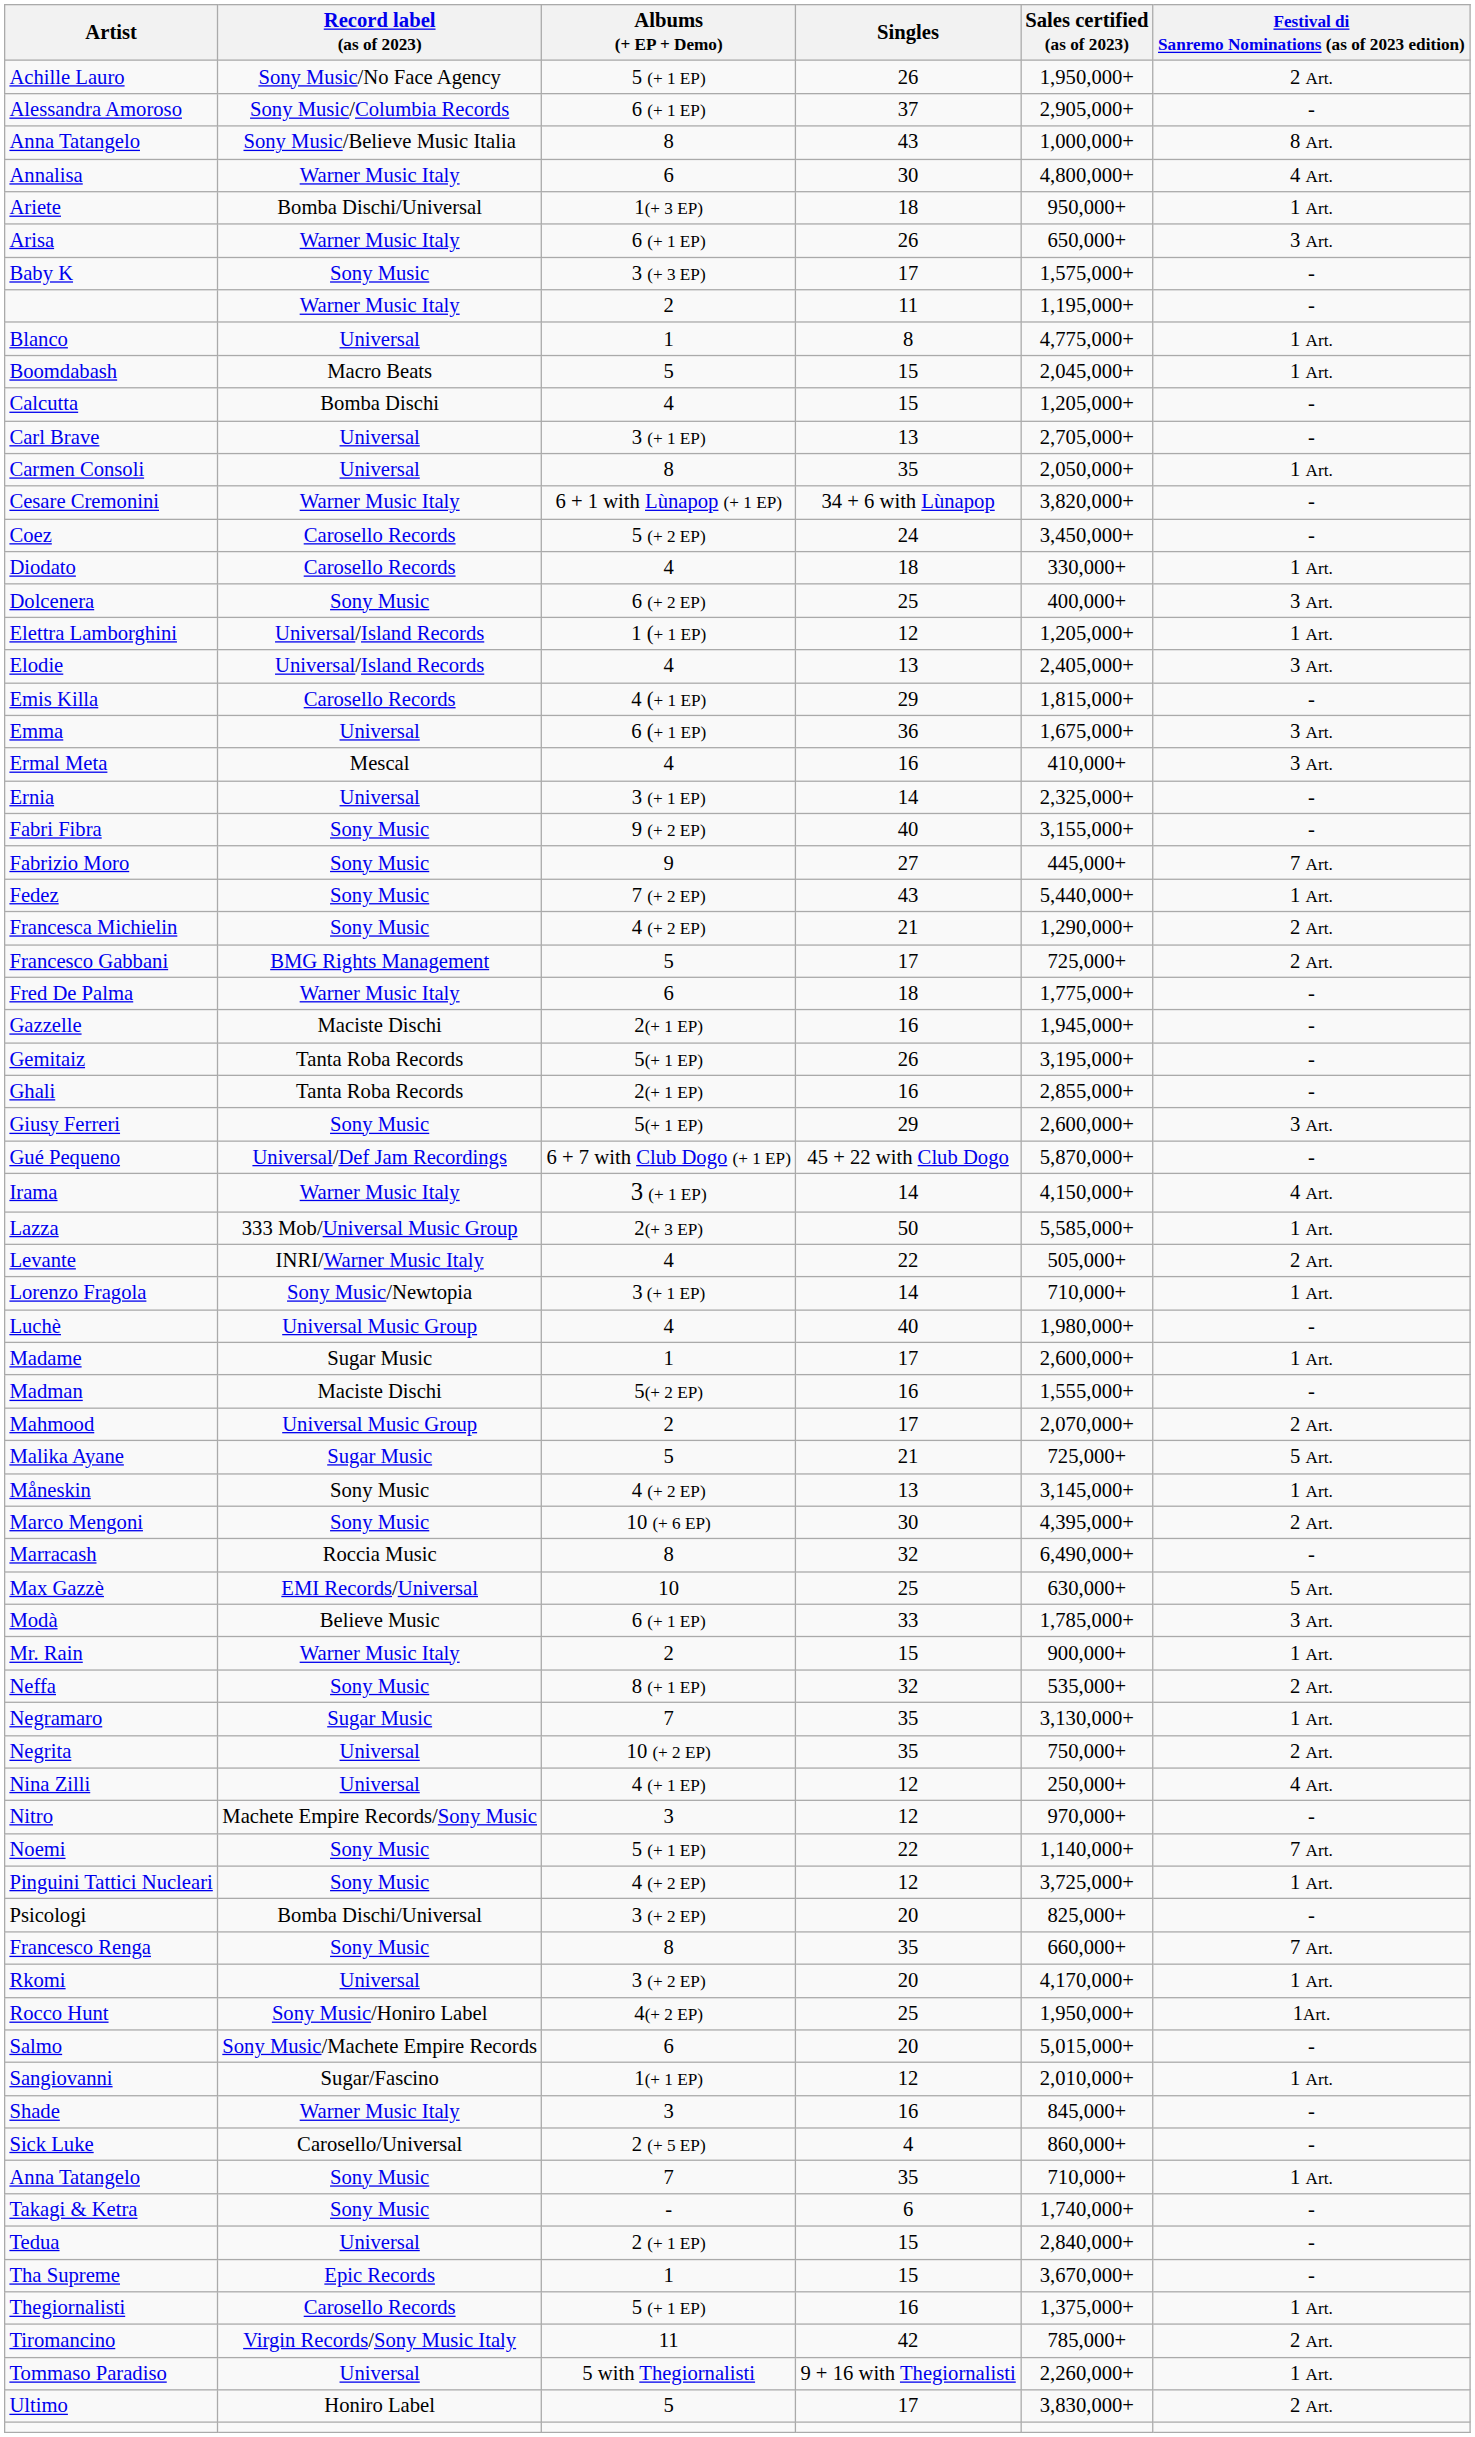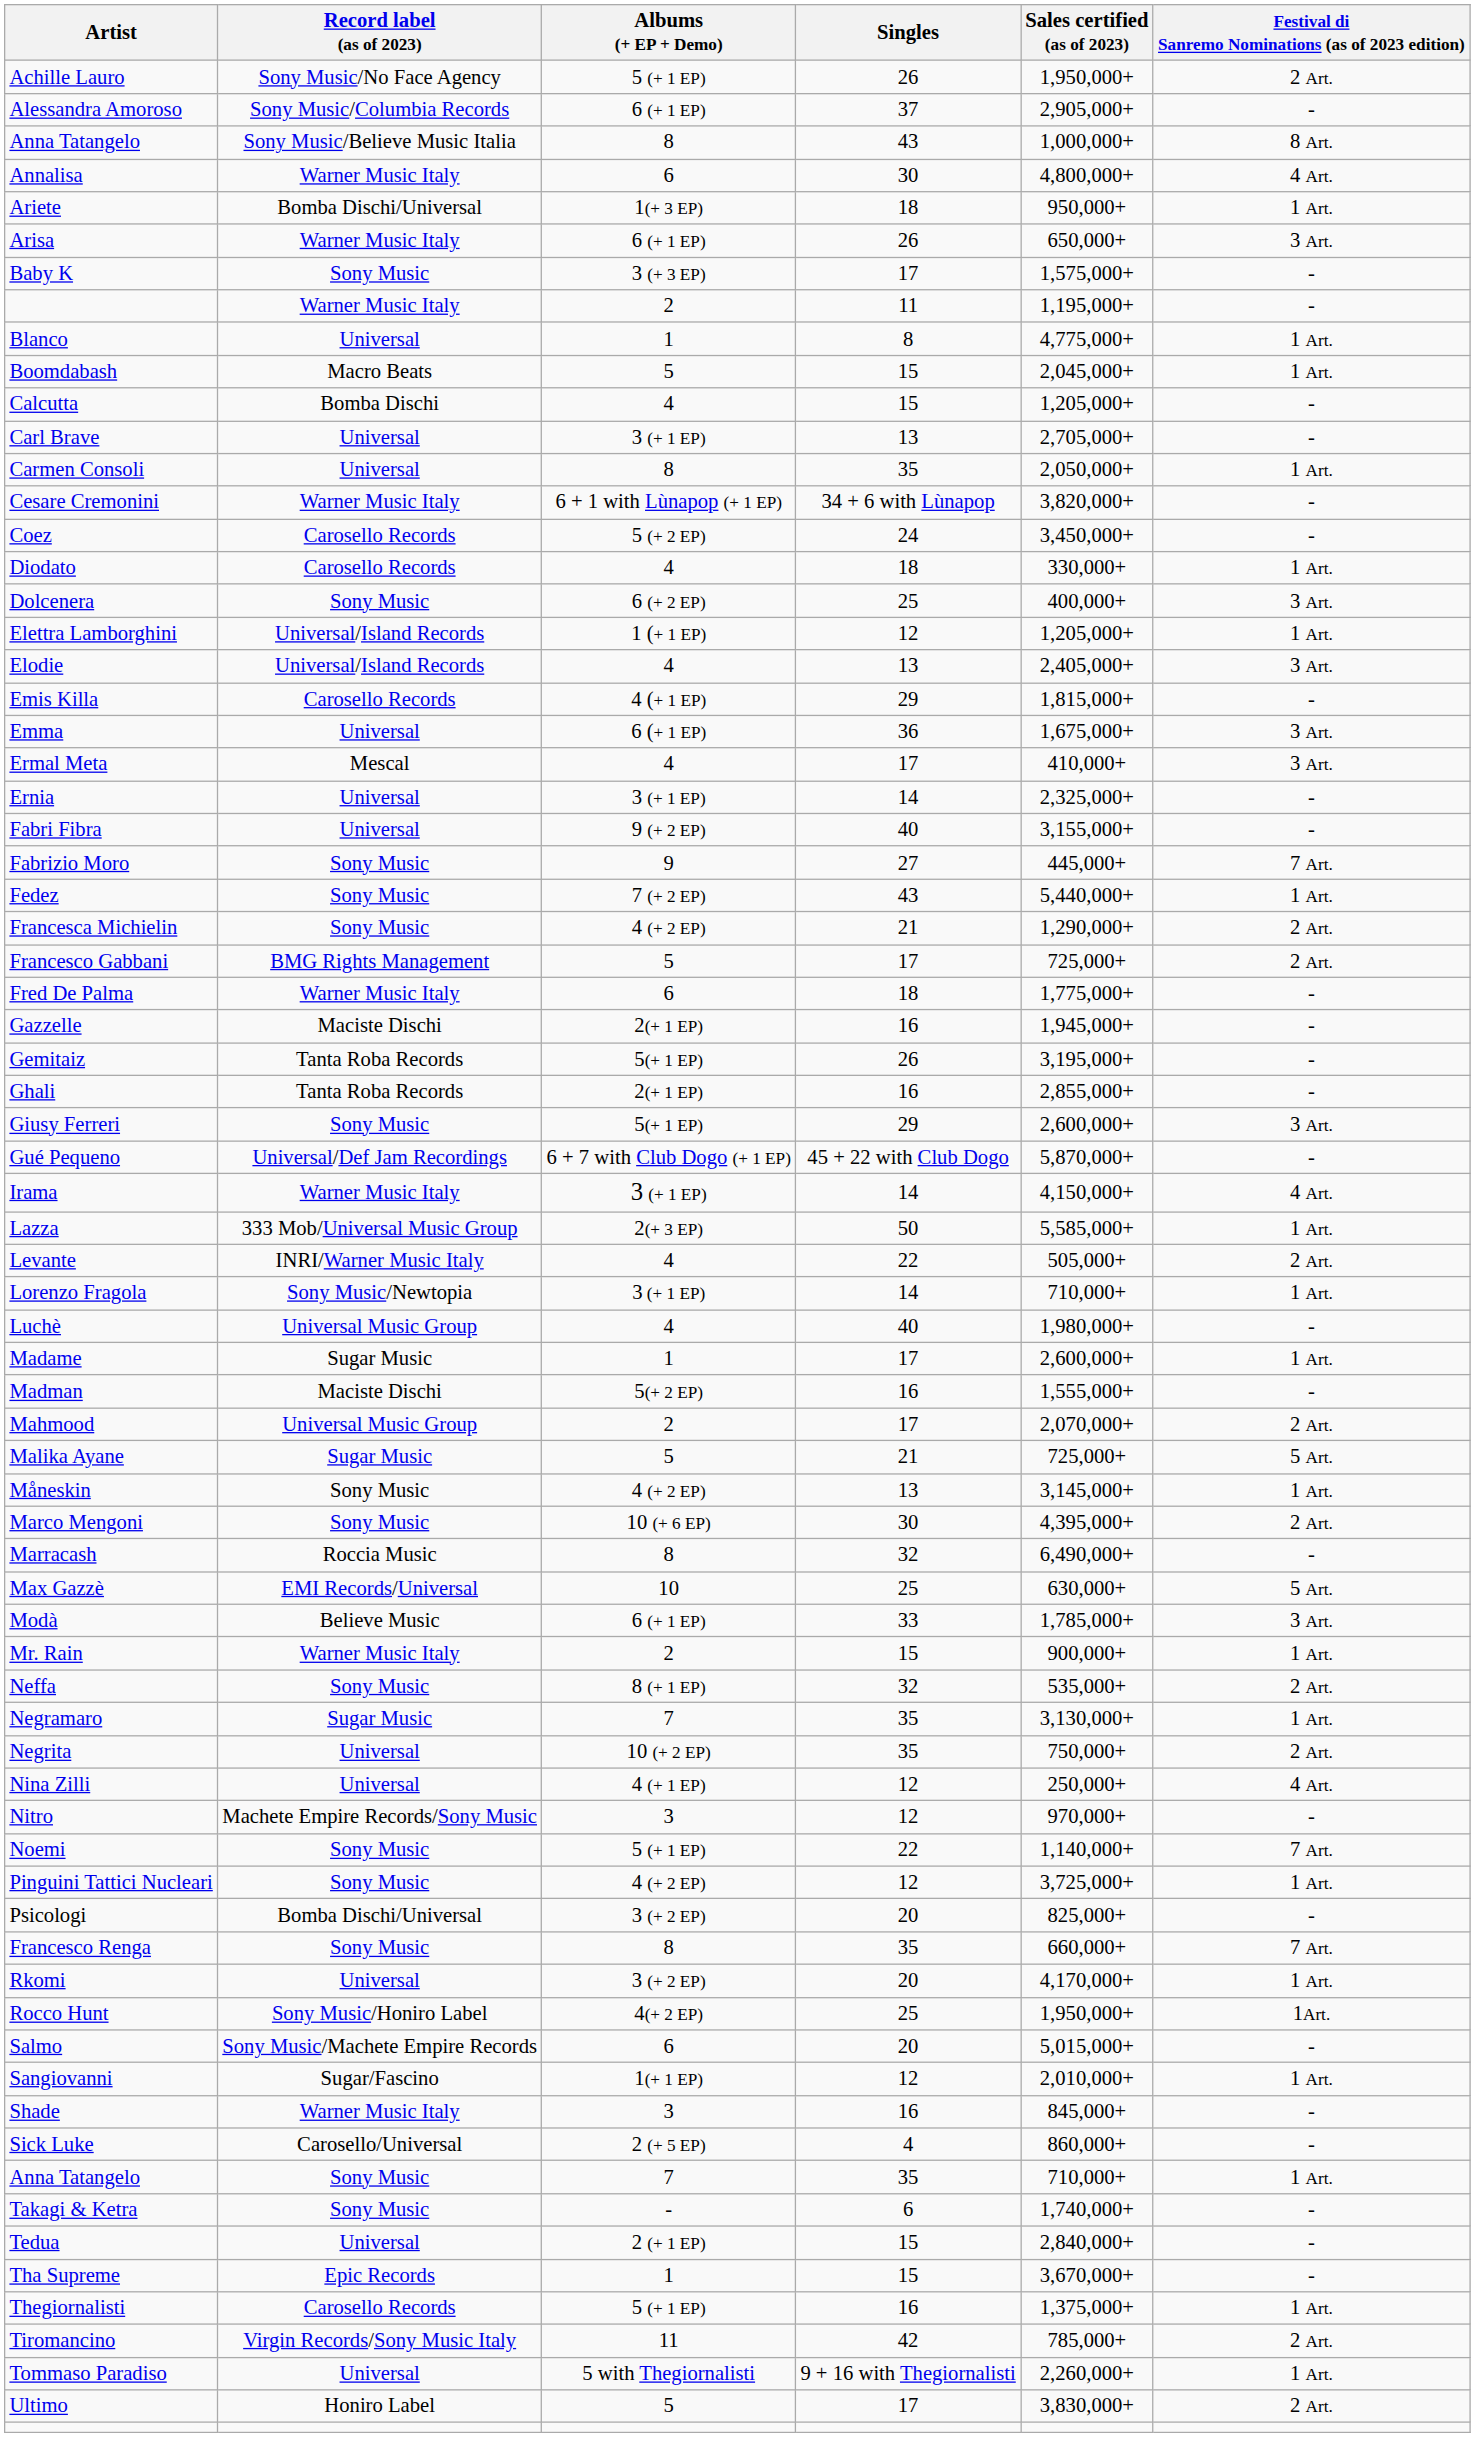Ermal Meta | Singles: 16 -> 17
Fabri Fibra | Record label (as of 2023): Sony Music -> Universal
